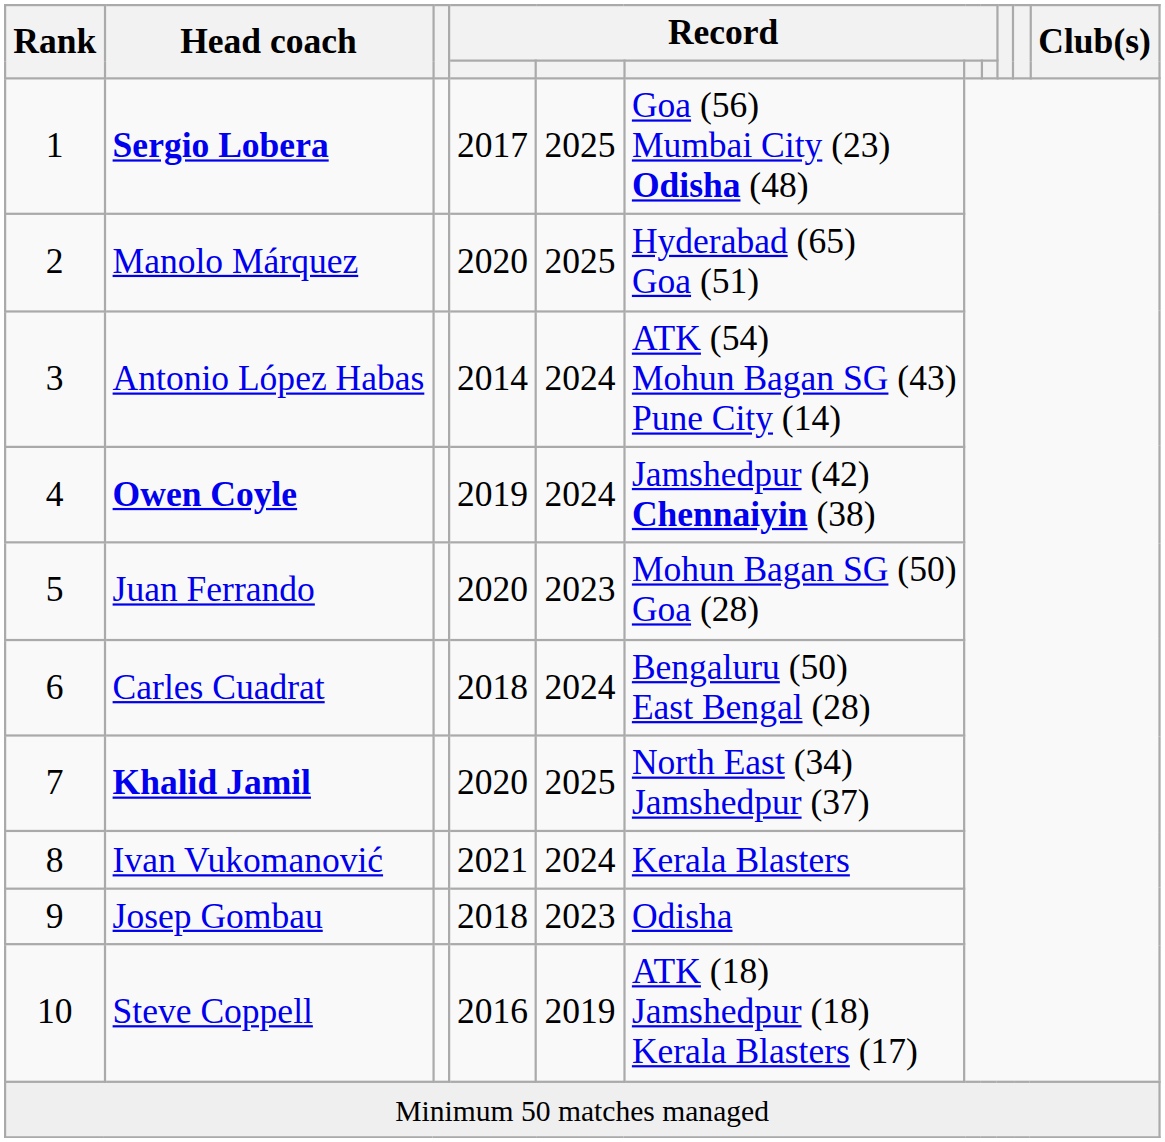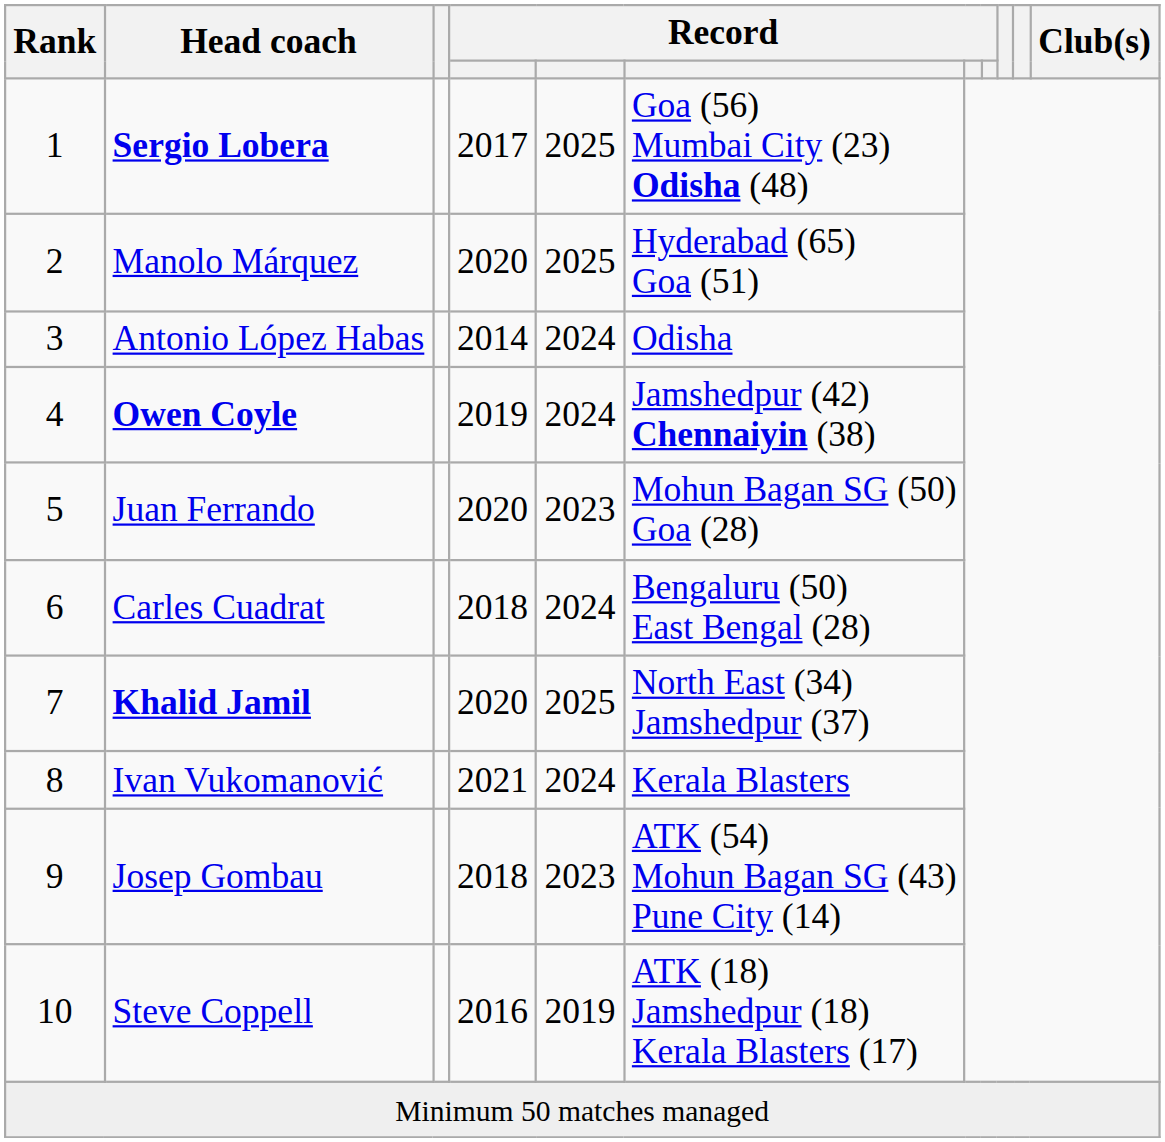Antonio López Habas | column 6: ATK (54) Mohun Bagan SG (43) Pune City (14) -> Odisha
Josep Gombau | column 6: Odisha -> ATK (54) Mohun Bagan SG (43) Pune City (14)
